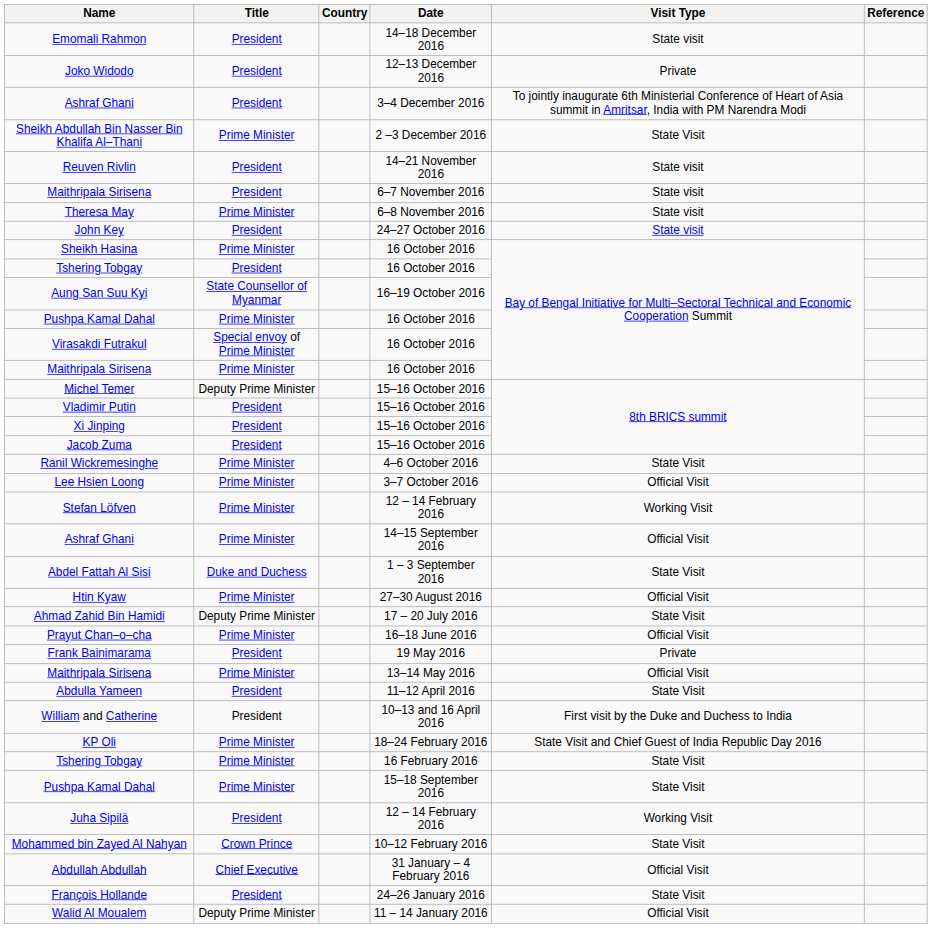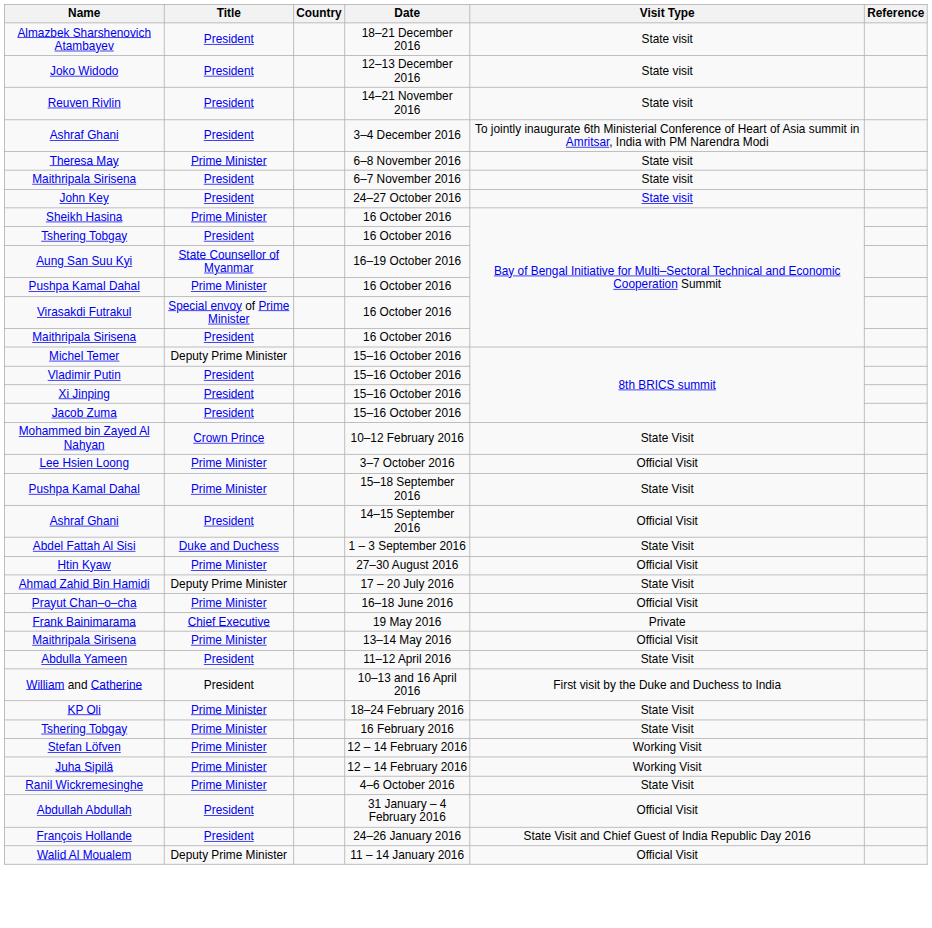+ row: Almazbek Sharshenovich Atambayev | President | 18–21 December 2016 | State visit
- row: Emomali Rahmon | President | 14–18 December 2016 | State visit
Joko Widodo | Visit Type: Private -> State visit
rows swapped: Ashraf Ghani / 3–4 December 2016 <-> Reuven Rivlin
- row: Sheikh Abdullah Bin Nasser Bin Khalifa Al–Thani | Prime Minister | 2 –3 December 2016 | State Visit
rows swapped: Maithripala Sirisena / 6–7 November 2016 <-> Theresa May
Maithripala Sirisena / 16 October 2016 | Title: Prime Minister -> President
rows swapped: Ranil Wickremesinghe <-> Mohammed bin Zayed Al Nahyan
rows swapped: Pushpa Kamal Dahal / 15–18 September 2016 <-> Stefan Löfven
Ashraf Ghani / 14–15 September 2016 | Title: Prime Minister -> President
Frank Bainimarama | Title: President -> Chief Executive
KP Oli | Visit Type: State Visit and Chief Guest of India Republic Day 2016 -> State Visit
Juha Sipilä | Title: President -> Prime Minister
Abdullah Abdullah | Title: Chief Executive -> President
François Hollande | Visit Type: State Visit -> State Visit and Chief Guest of India Republic Day 2016
